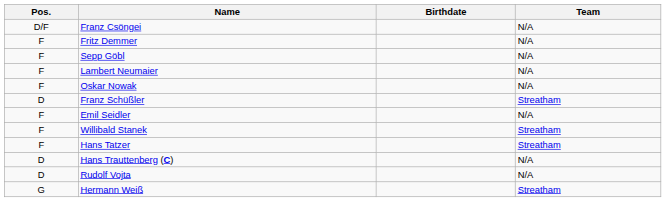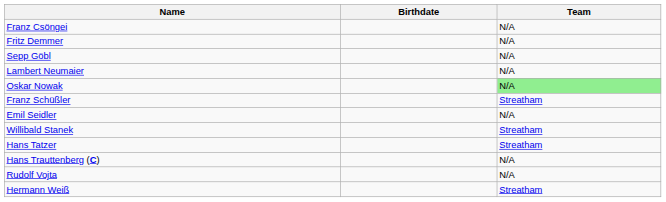- column: Pos. | D/F | F | F | F | F | D | F | F | F | D | D | G
Oskar Nowak | Team: no background -> lightgreen background
